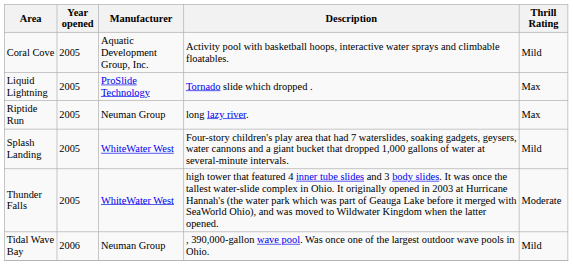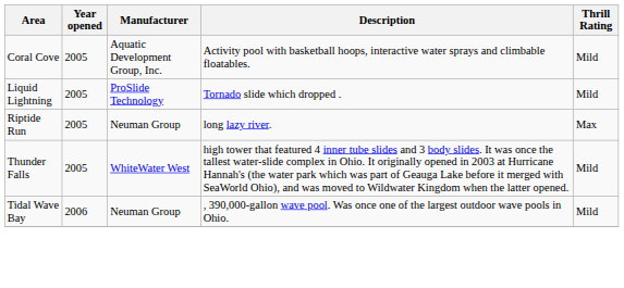Liquid Lightning | Thrill Rating: Max -> Mild
- row: Splash Landing | 2005 | WhiteWater West | Four-story children's play area that had 7 waterslides, soaking gadgets, geysers, water cannons and a giant bucket that dropped 1,000 gallons of water at several-minute intervals. | Mild
Thunder Falls | Thrill Rating: Moderate -> Mild
